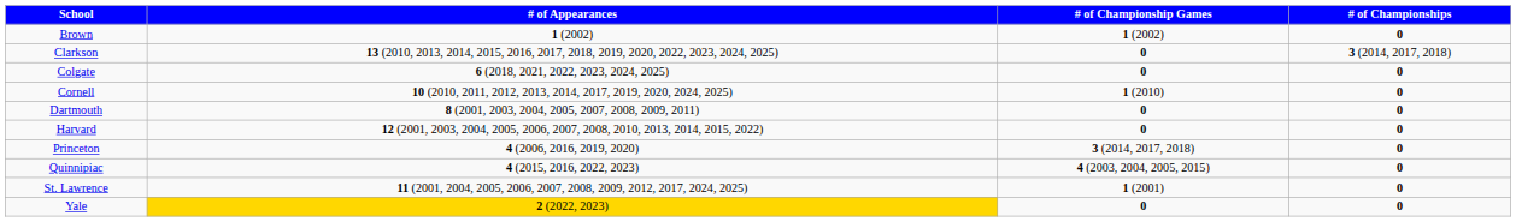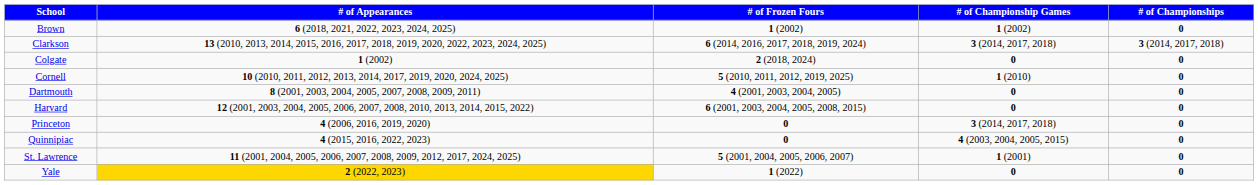+ column: # of Frozen Fours | 1 (2002) | 6 (2014, 2016, 2017, 2018, 2019, 2024) | 2 (2018, 2024) | 5 (2010, 2011, 2012, 2019, 2025) | 4 (2001, 2003, 2004, 2005) | 6 (2001, 2003, 2004, 2005, 2008, 2015) | 0 | 0 | 5 (2001, 2004, 2005, 2006, 2007) | 1 (2022)
Brown | # of Appearances: 1 (2002) -> 6 (2018, 2021, 2022, 2023, 2024, 2025)
Clarkson | # of Championship Games: 0 -> 3 (2014, 2017, 2018)
Colgate | # of Appearances: 6 (2018, 2021, 2022, 2023, 2024, 2025) -> 1 (2002)
